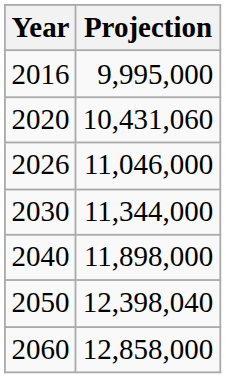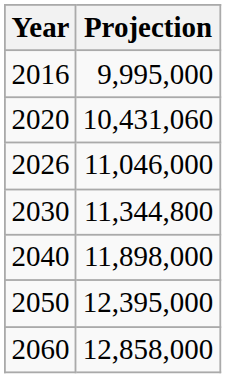2030 | Projection: 11,344,000 -> 11,344,800
2050 | Projection: 12,398,040 -> 12,395,000
